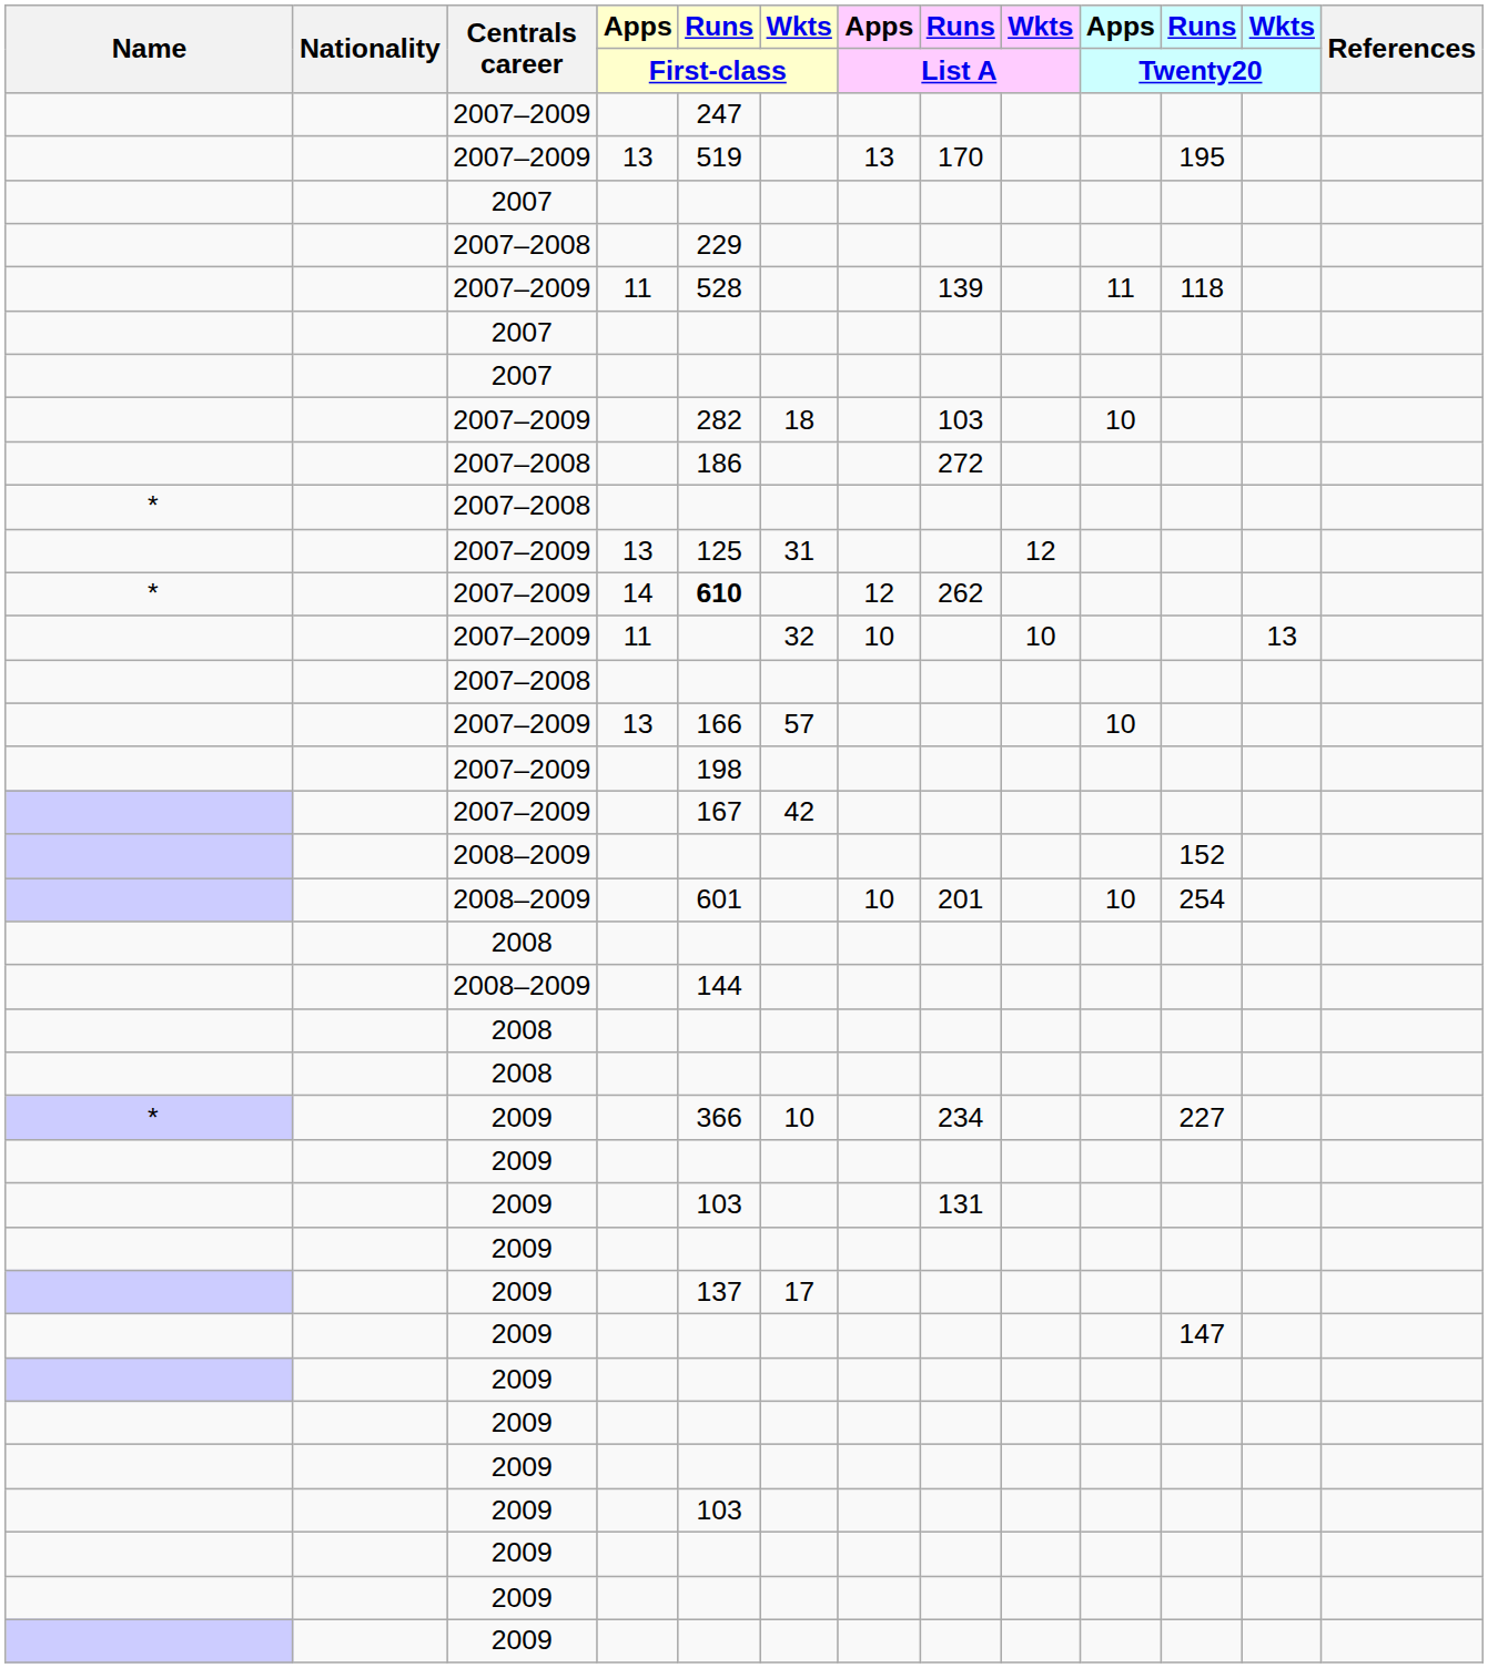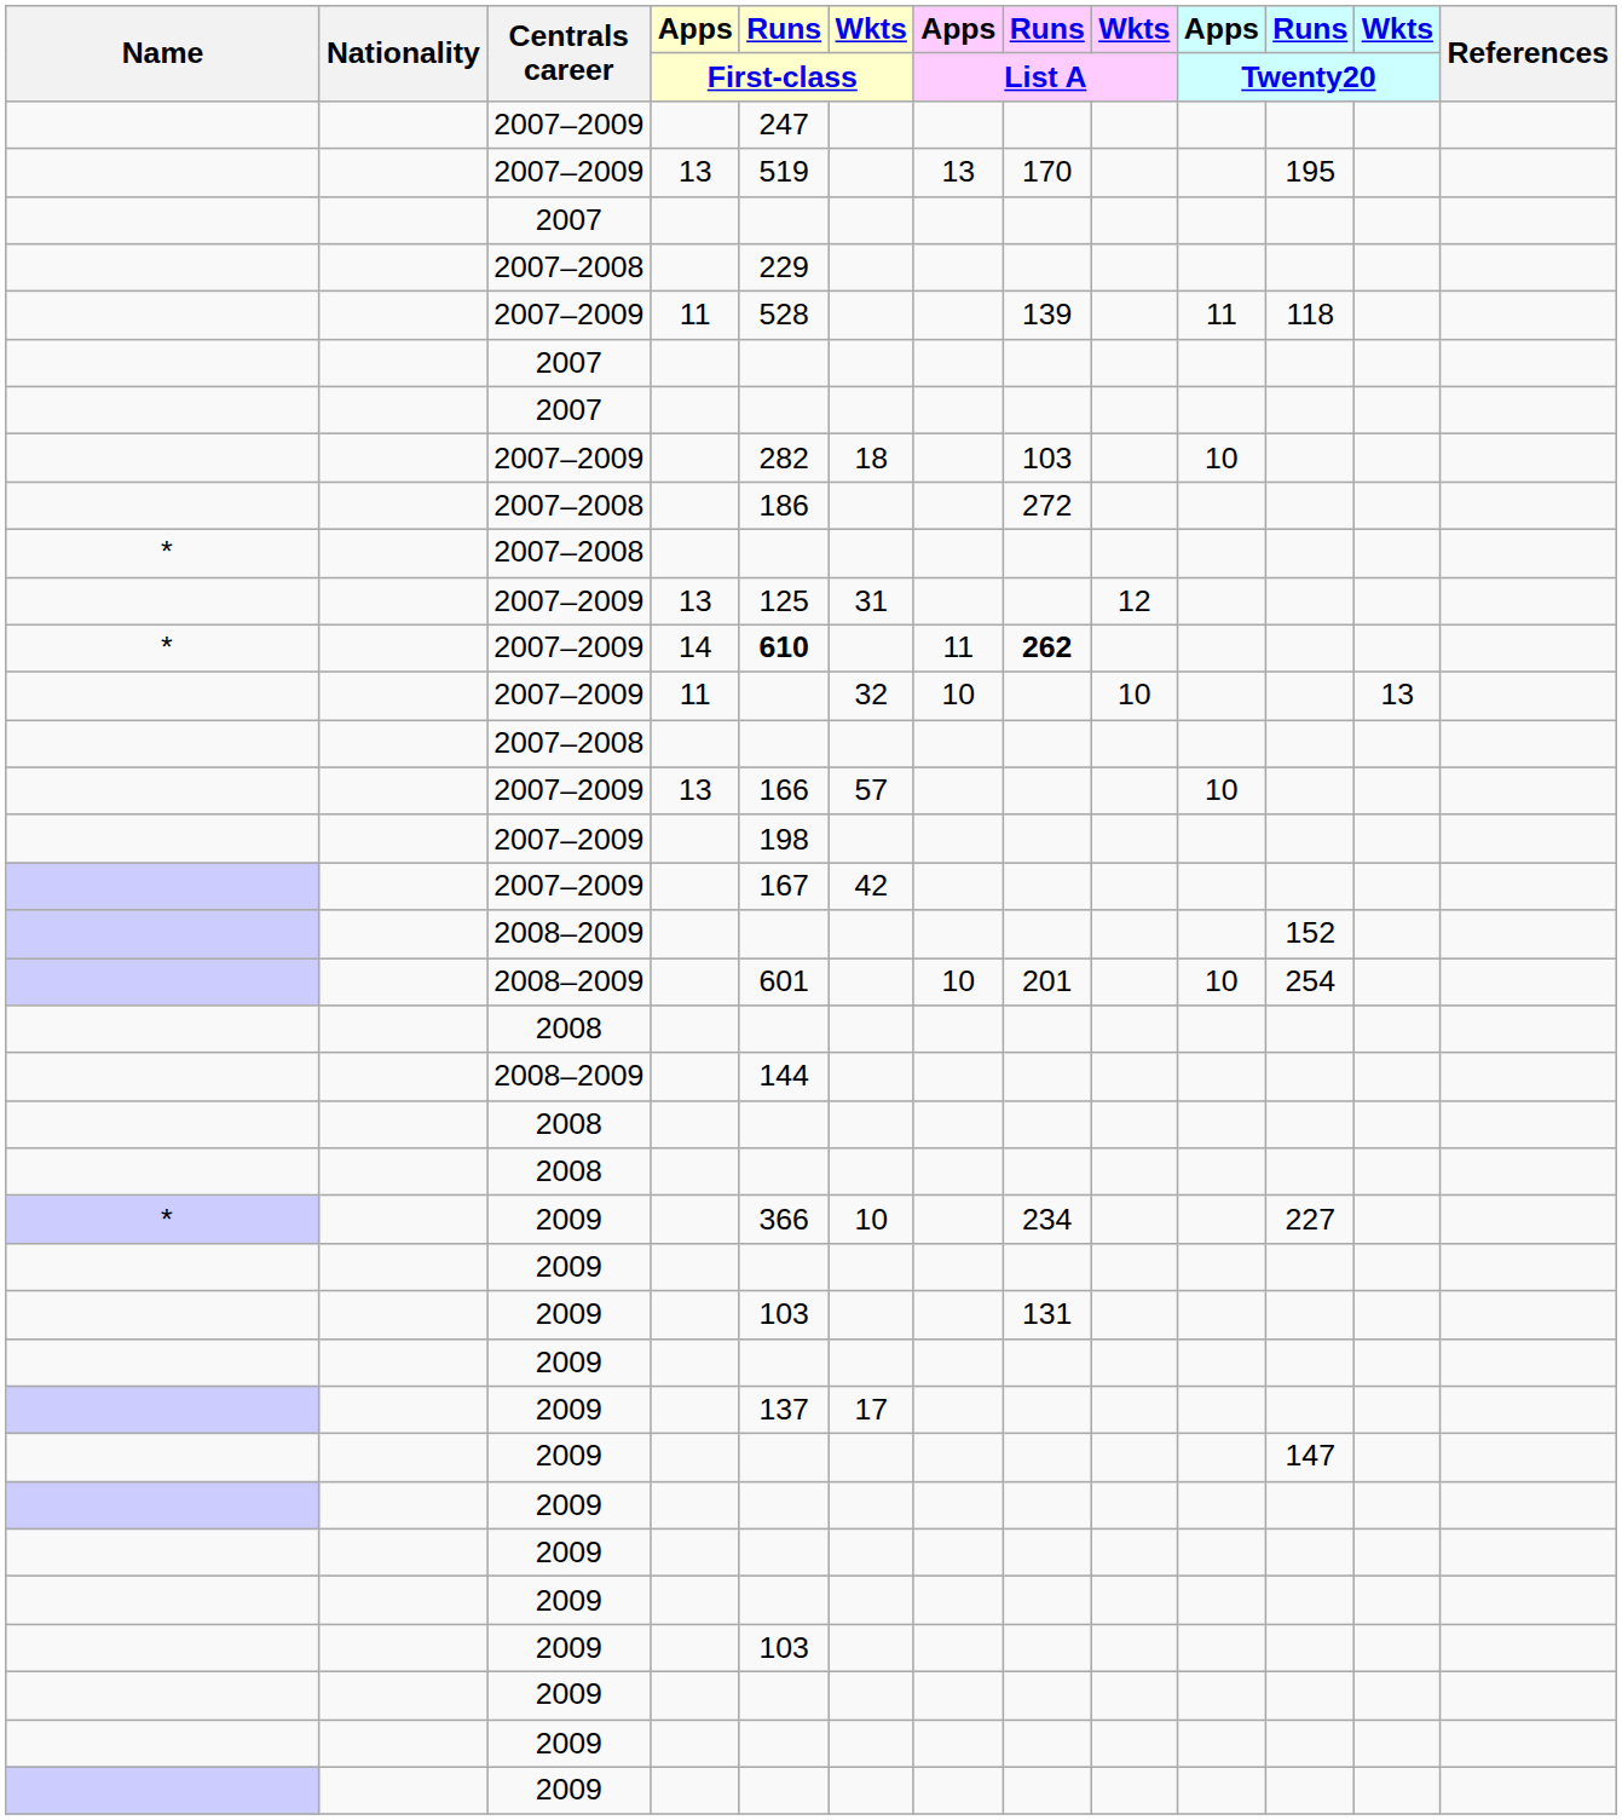2007–2009 / 14 | Apps / List A: 12 -> 11
2007–2009 / 14 | Runs / List A: normal -> bold
